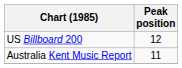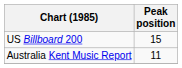US Billboard 200 | Peak position: 12 -> 15
